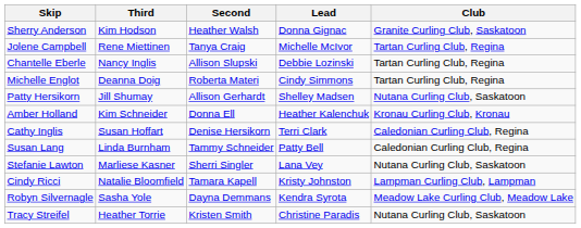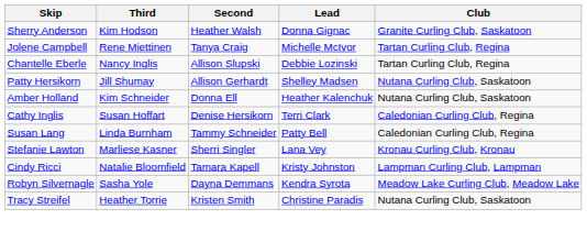- row: Michelle Englot | Deanna Doig | Roberta Materi | Cindy Simmons | Tartan Curling Club, Regina
Amber Holland | Club: Kronau Curling Club, Kronau -> Nutana Curling Club, Saskatoon
Stefanie Lawton | Club: Nutana Curling Club, Saskatoon -> Kronau Curling Club, Kronau
